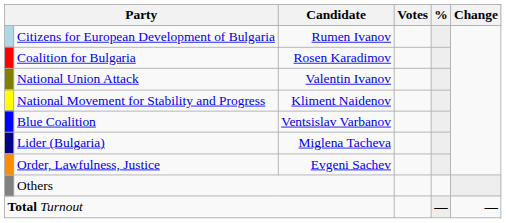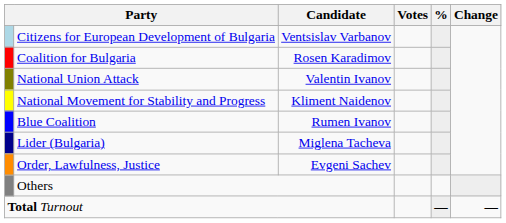Citizens for European Development of Bulgaria | Candidate: Rumen Ivanov -> Ventsislav Varbanov
Blue Coalition | Candidate: Ventsislav Varbanov -> Rumen Ivanov
